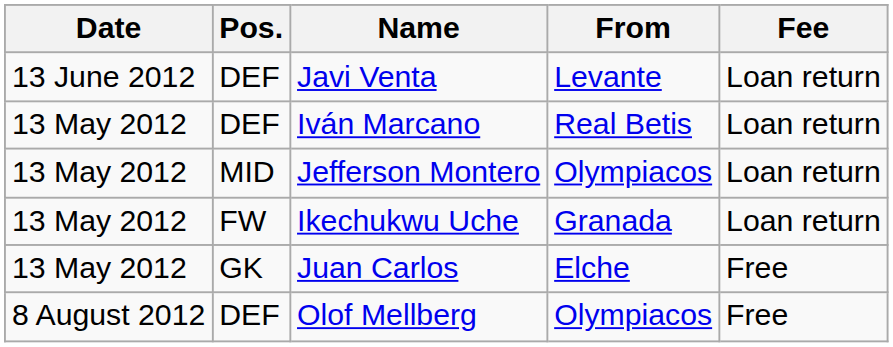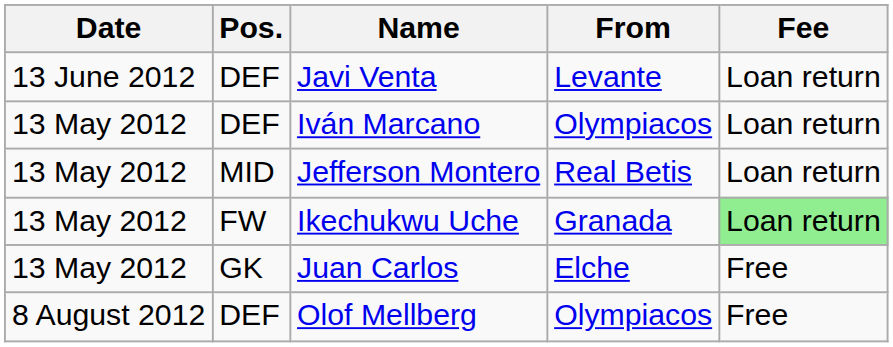Iván Marcano | From: Real Betis -> Olympiacos
Jefferson Montero | From: Olympiacos -> Real Betis
Ikechukwu Uche | Fee: no background -> lightgreen background
